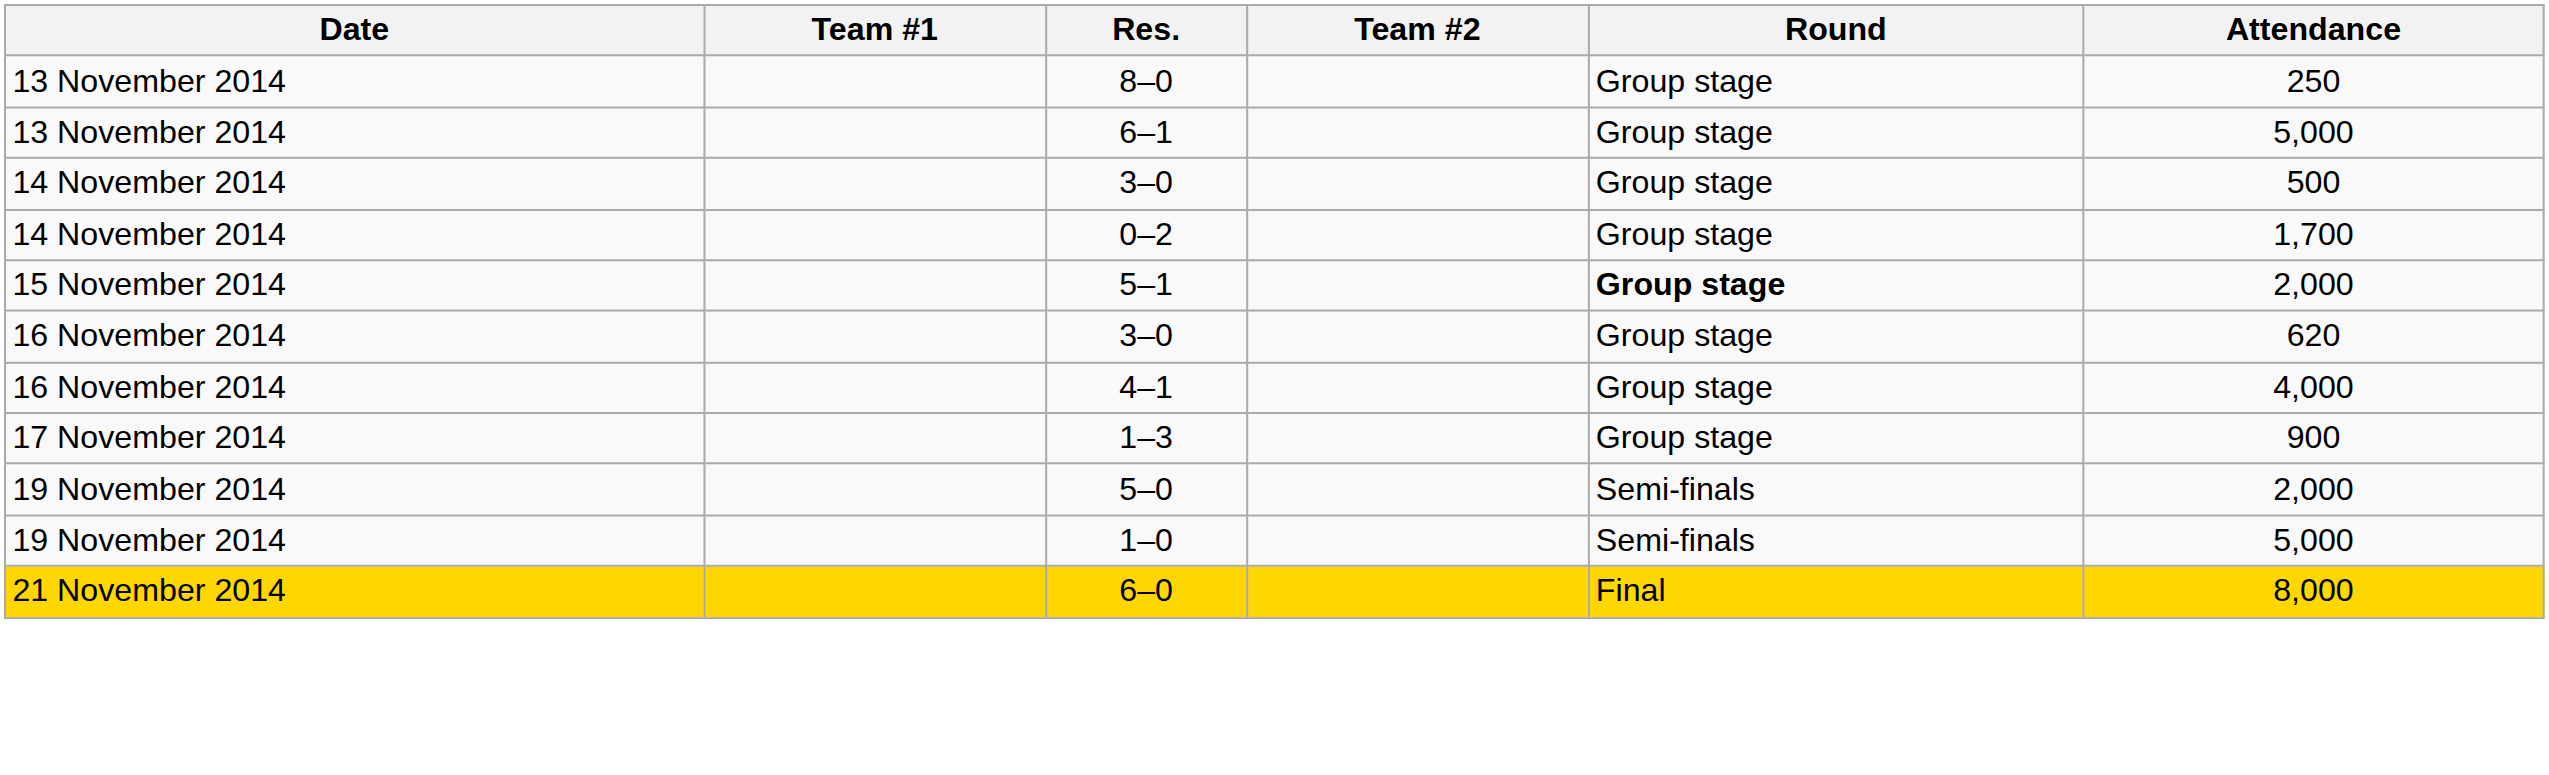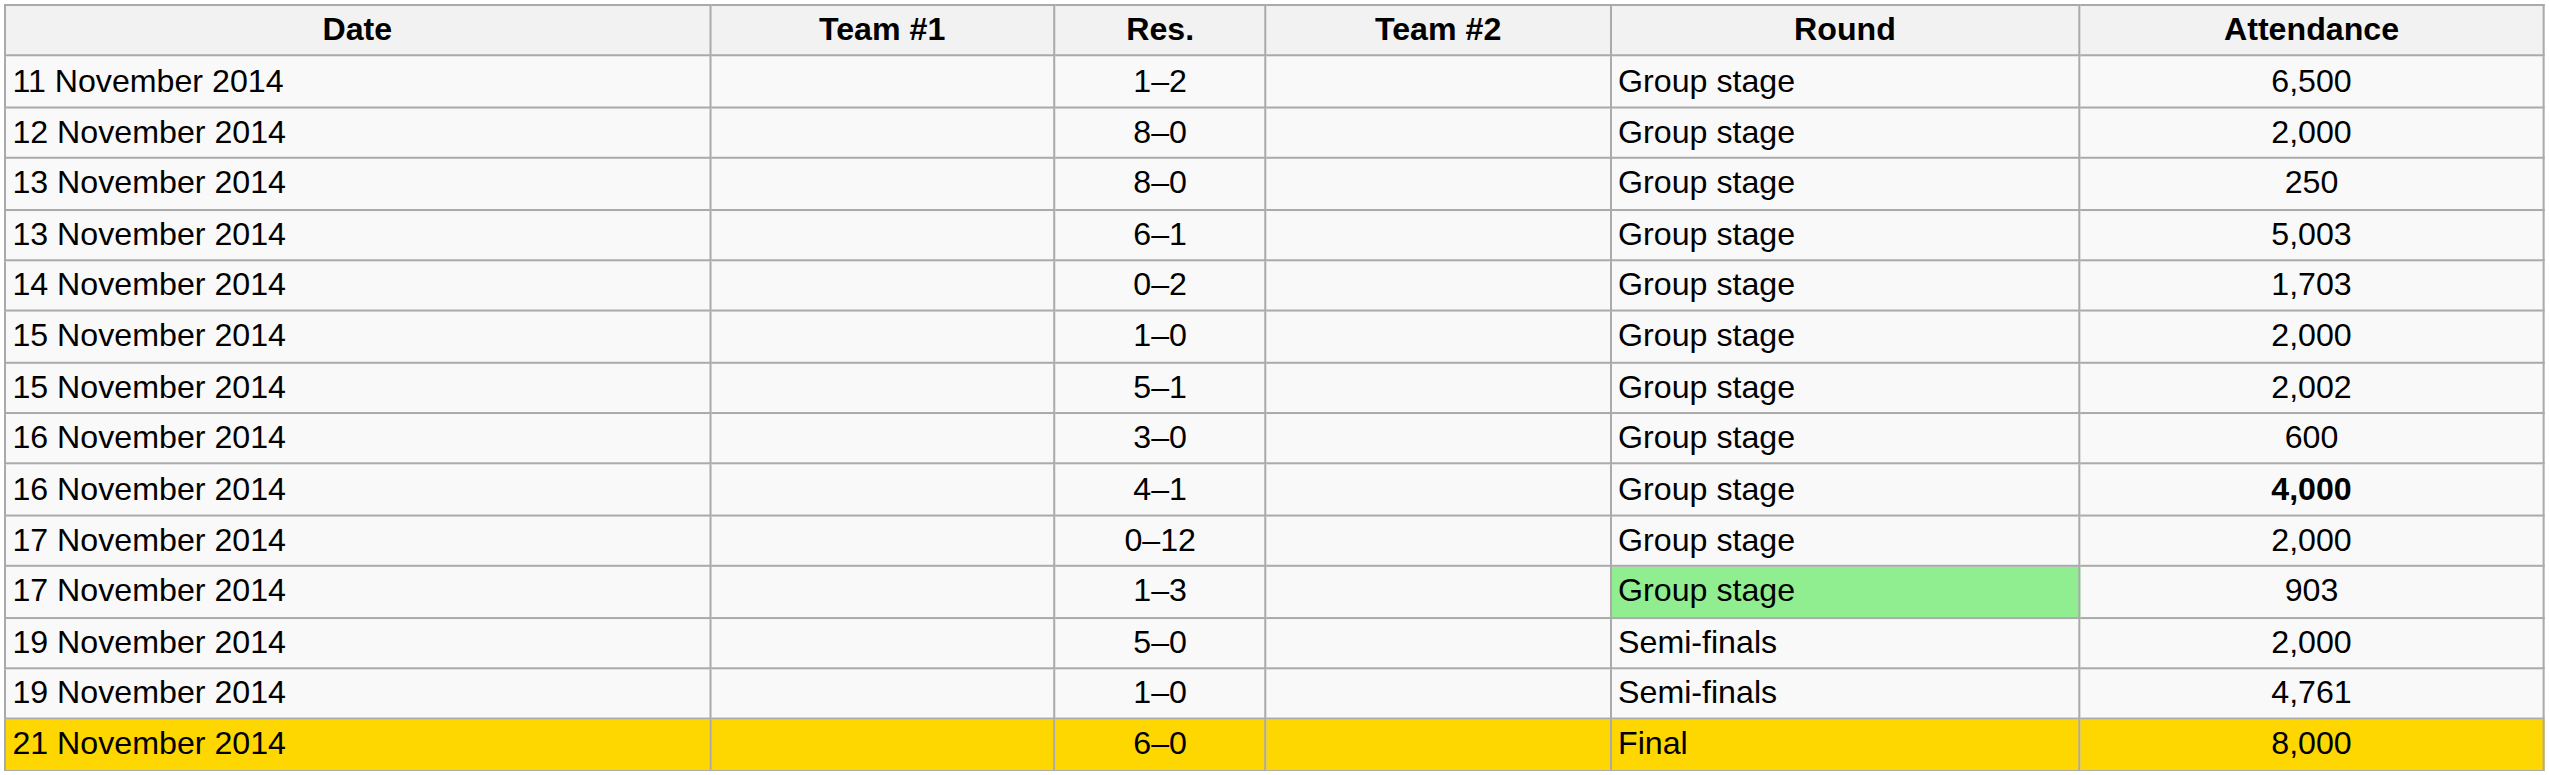+ row: 11 November 2014 | 1–2 | Group stage | 6,500
+ row: 12 November 2014 | 8–0 | Group stage | 2,000
6–1 | Attendance: 5,000 -> 5,003
- row: 14 November 2014 | 3–0 | Group stage | 500
0–2 | Attendance: 1,700 -> 1,703
+ row: 15 November 2014 | 1–0 | Group stage | 2,000
5–1 | Round: bold -> normal
5–1 | Attendance: 2,000 -> 2,002
16 November 2014 / 3–0 | Attendance: 620 -> 600
4–1 | Attendance: normal -> bold
+ row: 17 November 2014 | 0–12 | Group stage | 2,000
1–3 | Round: no background -> lightgreen background
1–3 | Attendance: 900 -> 903
19 November 2014 / 1–0 | Attendance: 5,000 -> 4,761
